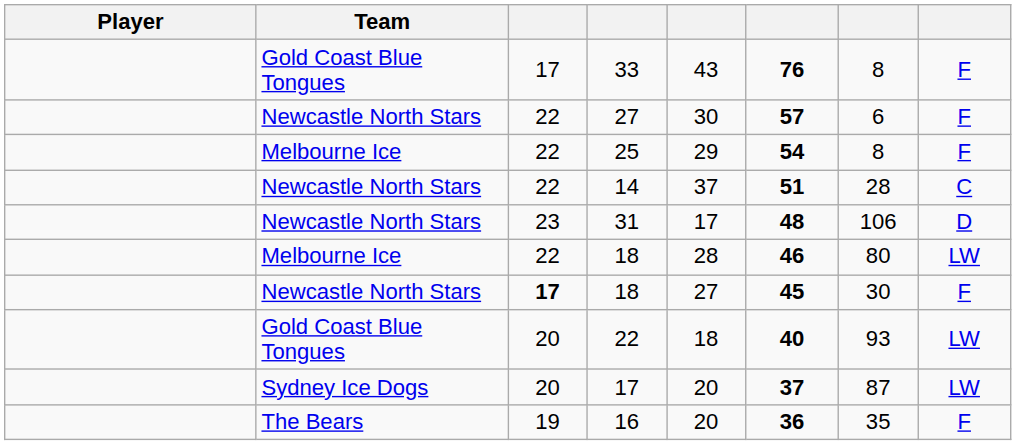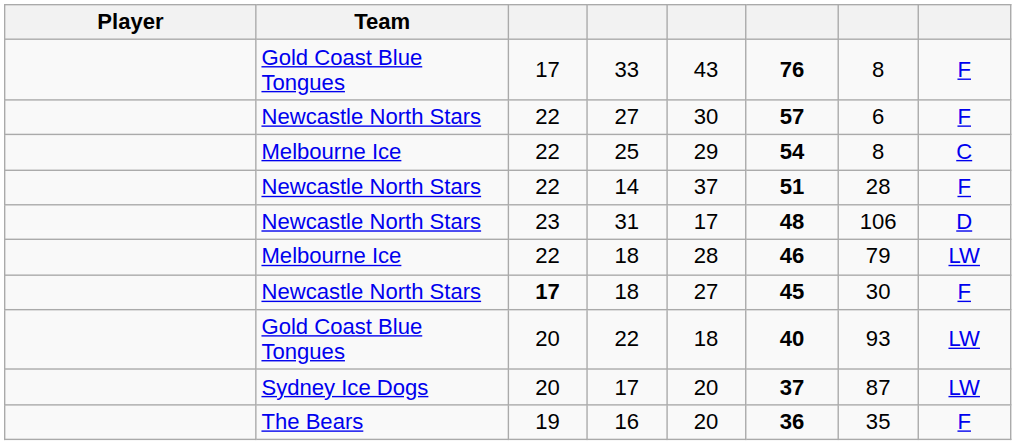25 | column 8: F -> C
14 | column 8: C -> F
Melbourne Ice / 18 | column 7: 80 -> 79
